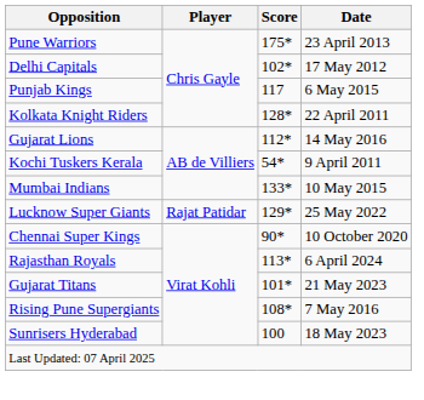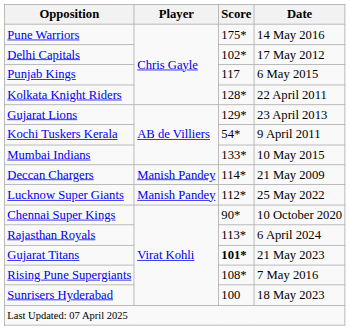Pune Warriors | Date: 23 April 2013 -> 14 May 2016
Gujarat Lions | Score: 112* -> 129*
Gujarat Lions | Date: 14 May 2016 -> 23 April 2013
+ row: Deccan Chargers | Manish Pandey | 114* | 21 May 2009
Lucknow Super Giants | Player: Rajat Patidar -> Manish Pandey
Lucknow Super Giants | Score: 129* -> 112*
Gujarat Titans | Score: normal -> bold
